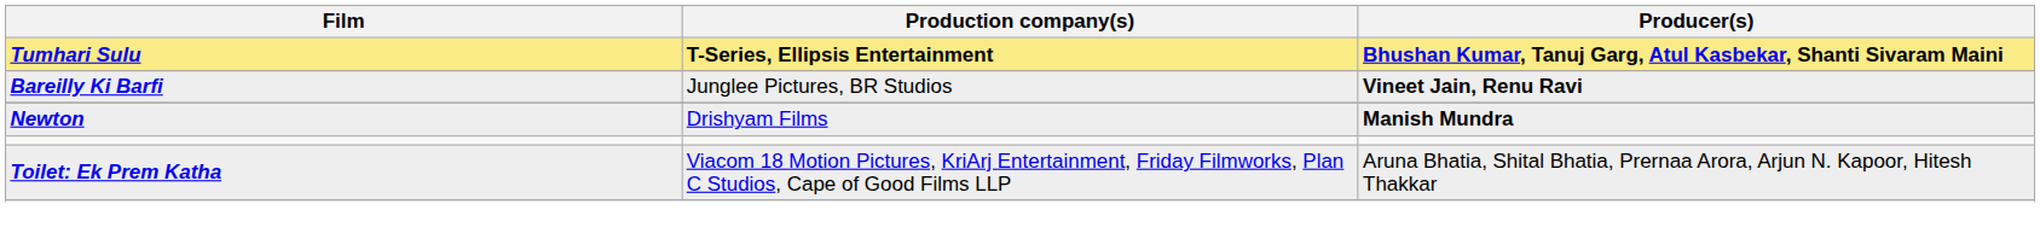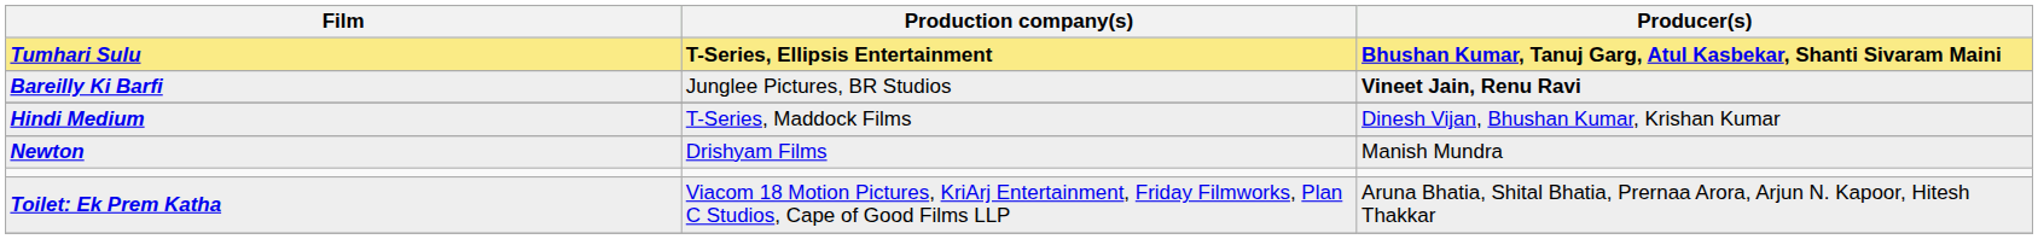+ row: Hindi Medium | T-Series, Maddock Films | Dinesh Vijan, Bhushan Kumar, Krishan Kumar
Newton | Producer(s): bold -> normal
